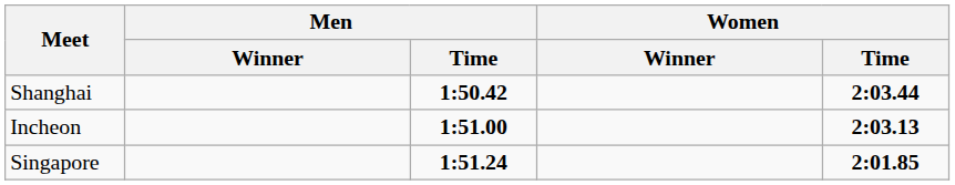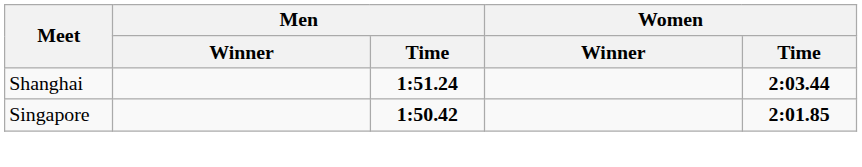Shanghai | Men / Time: 1:50.42 -> 1:51.24
- row: Incheon | 1:51.00 | 2:03.13
Singapore | Men / Time: 1:51.24 -> 1:50.42
